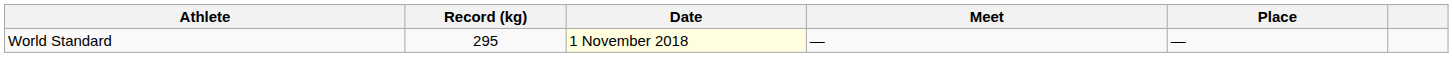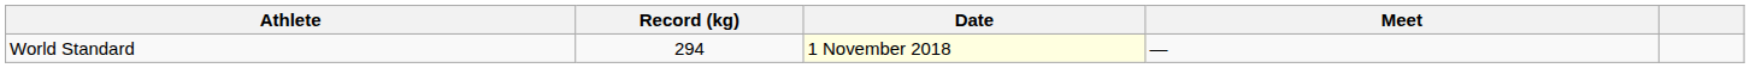- column: Place | —
World Standard | Record (kg): 295 -> 294
